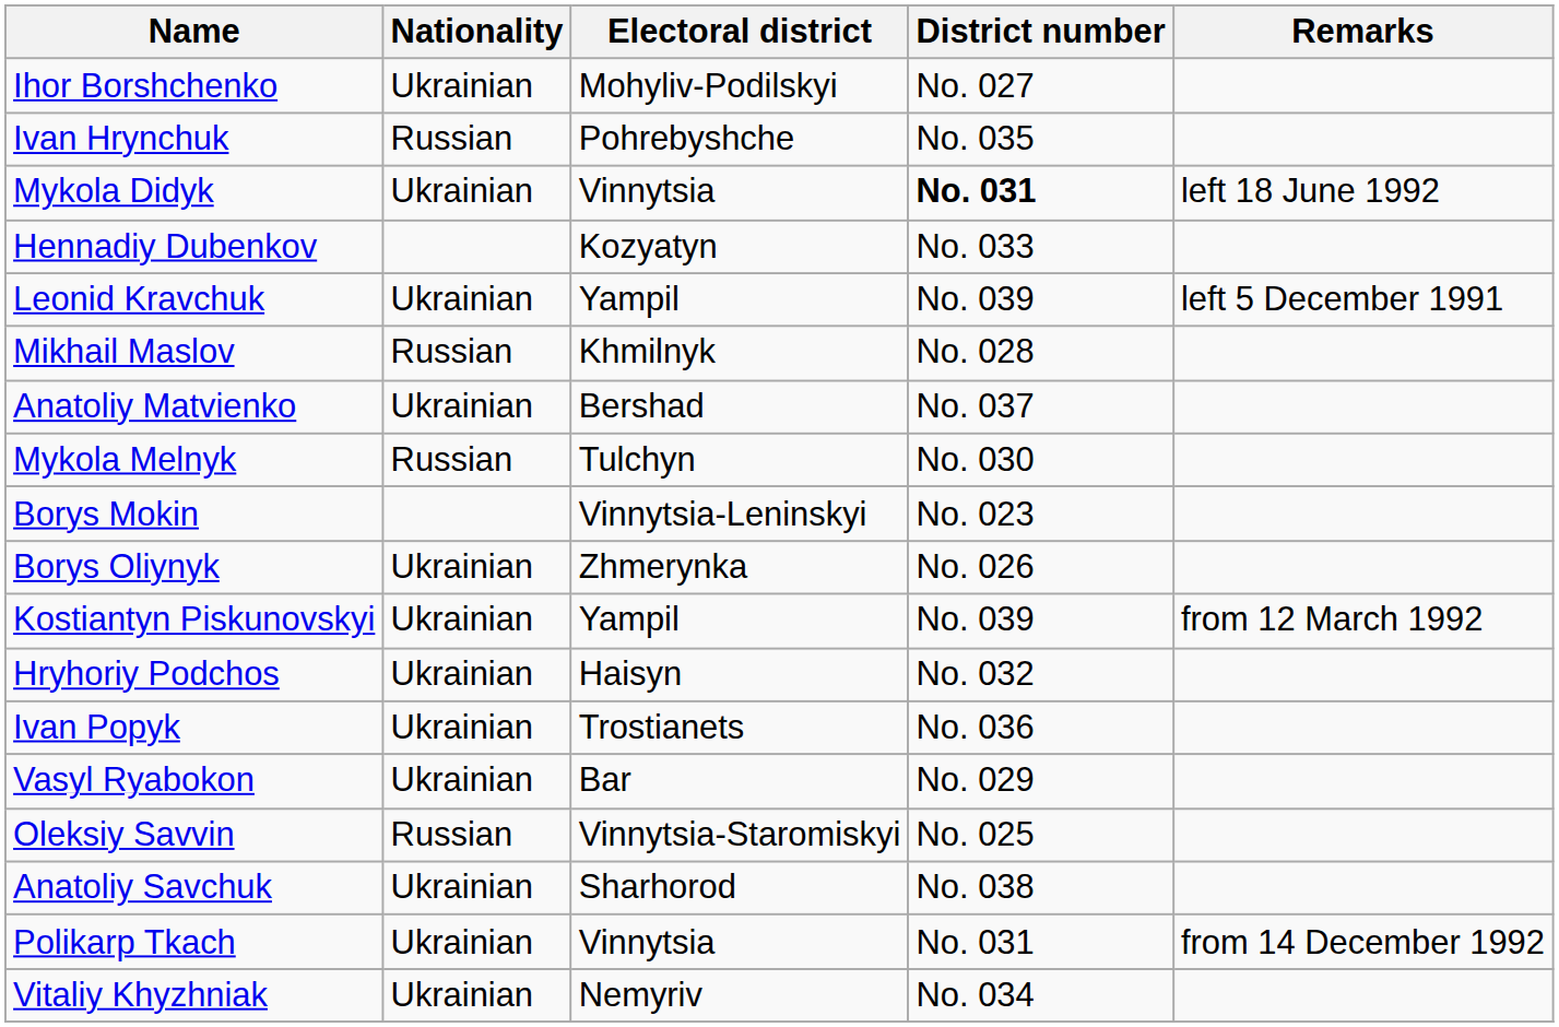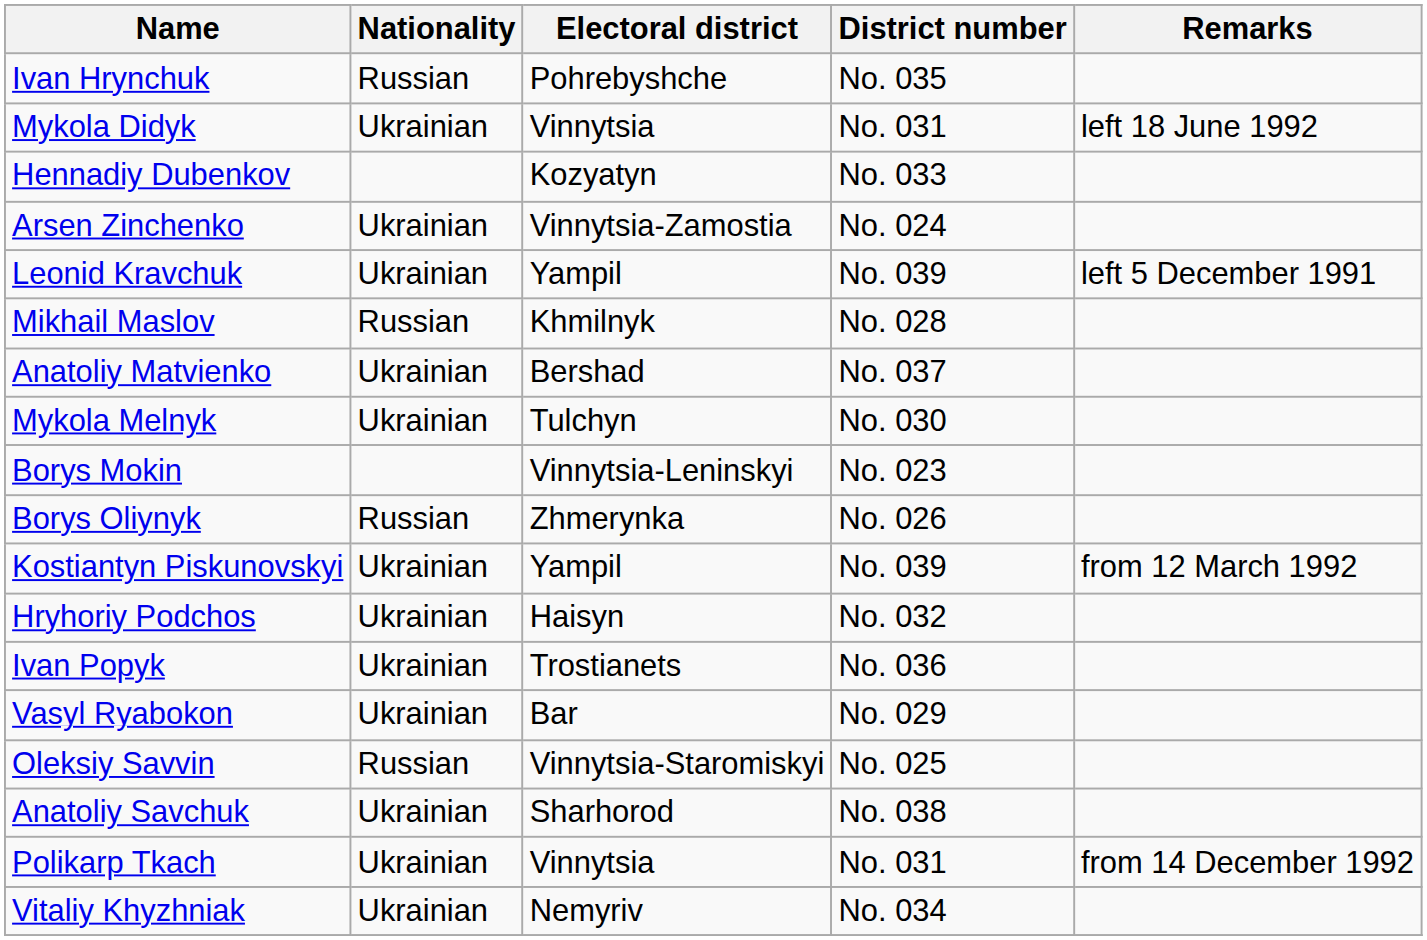- row: Ihor Borshchenko | Ukrainian | Mohyliv-Podilskyi | No. 027
Mykola Didyk | District number: bold -> normal
+ row: Arsen Zinchenko | Ukrainian | Vinnytsia-Zamostia | No. 024
Mykola Melnyk | Nationality: Russian -> Ukrainian
Borys Oliynyk | Nationality: Ukrainian -> Russian
